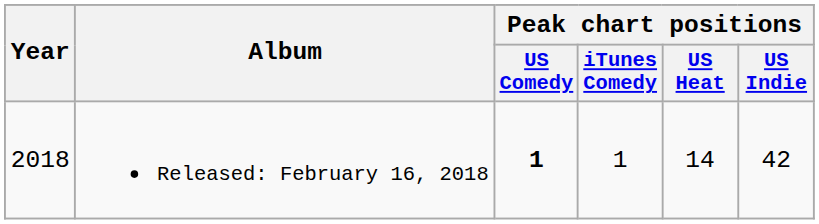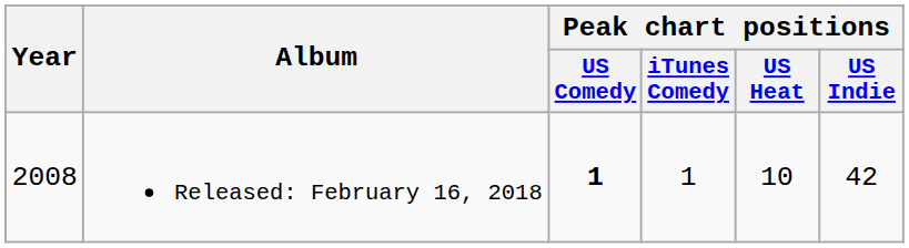Released: February 16, 2018 | Year: 2018 -> 2008
Released: February 16, 2018 | Peak chart positions / US Heat: 14 -> 10
